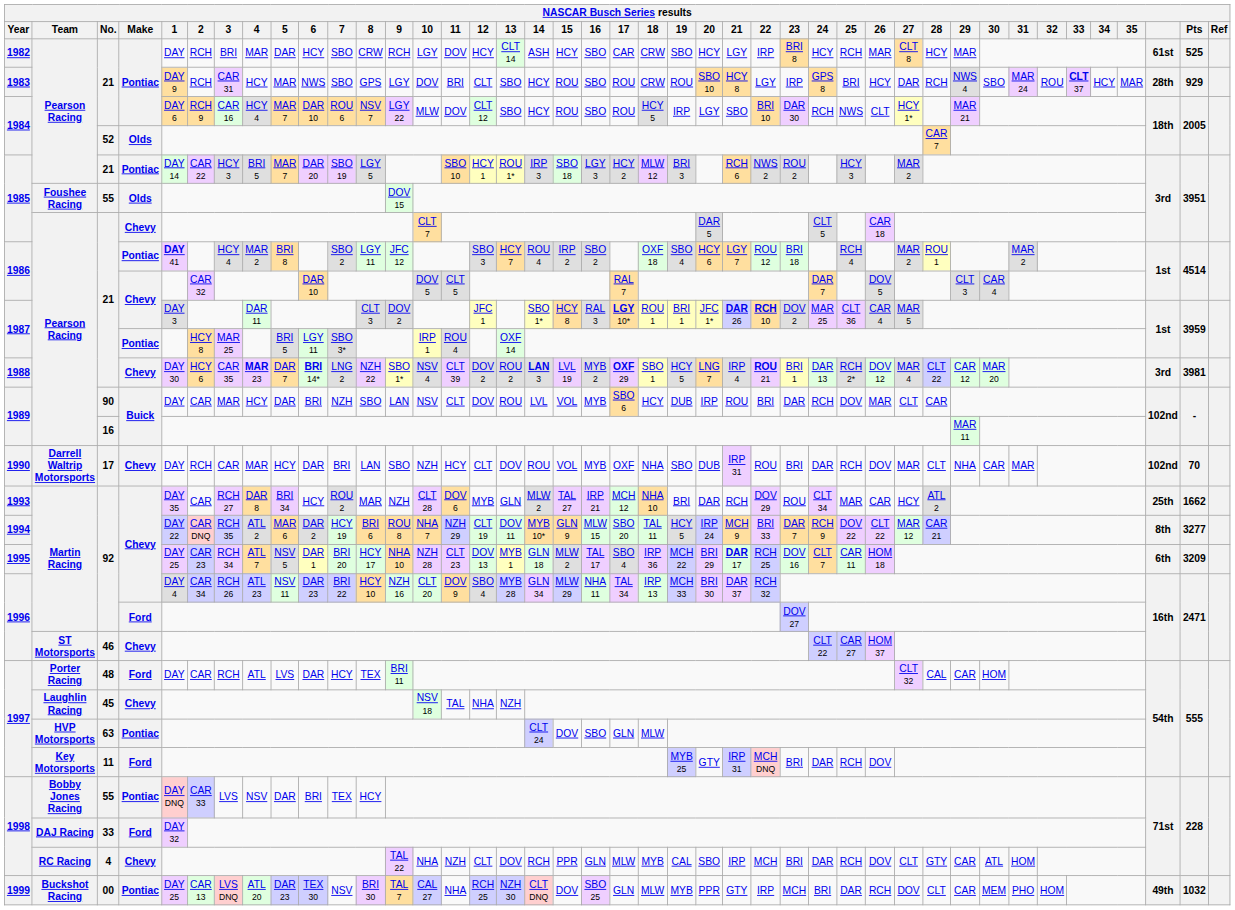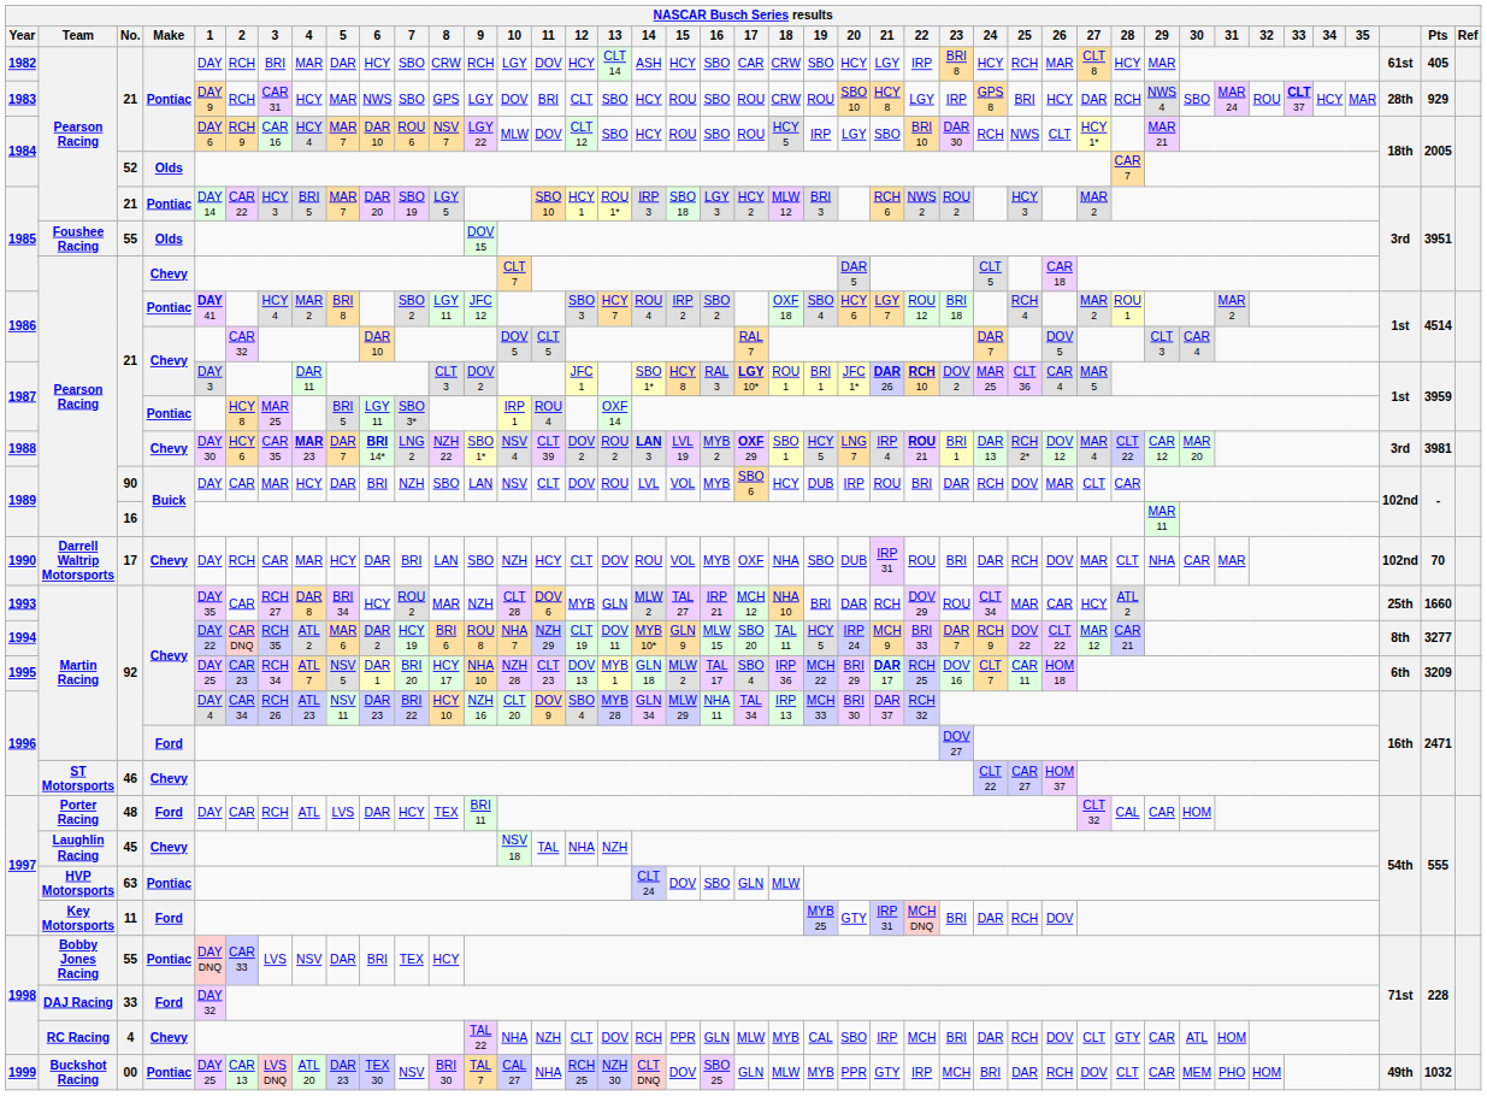1982 | Pts: 525 -> 405
1993 | Pts: 1662 -> 1660
